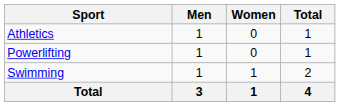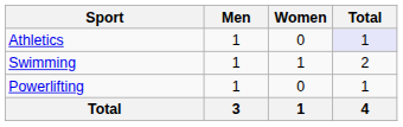Athletics | Total: no background -> lavender background
rows swapped: Powerlifting <-> Swimming
